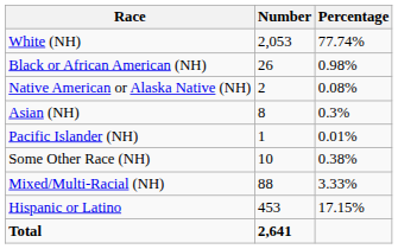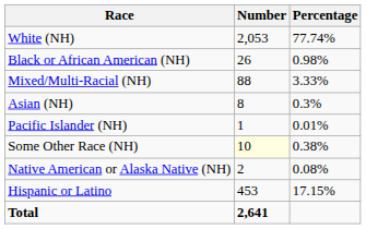rows swapped: Native American or Alaska Native (NH) <-> Mixed/Multi-Racial (NH)
Some Other Race (NH) | Number: no background -> lightyellow background
